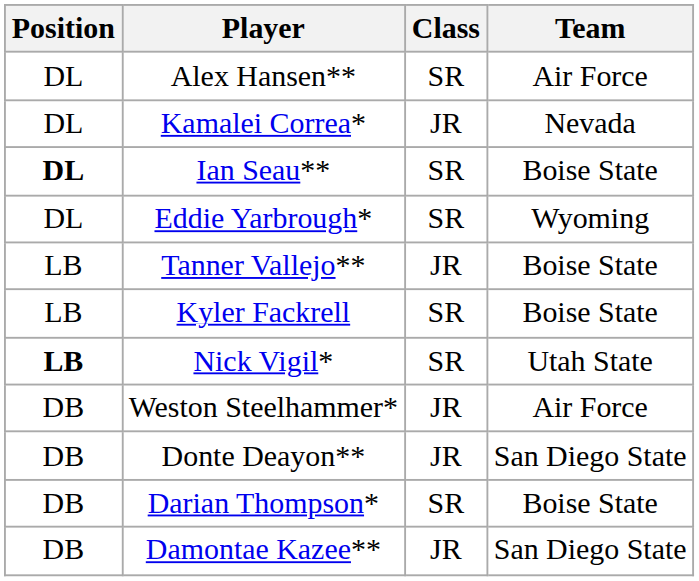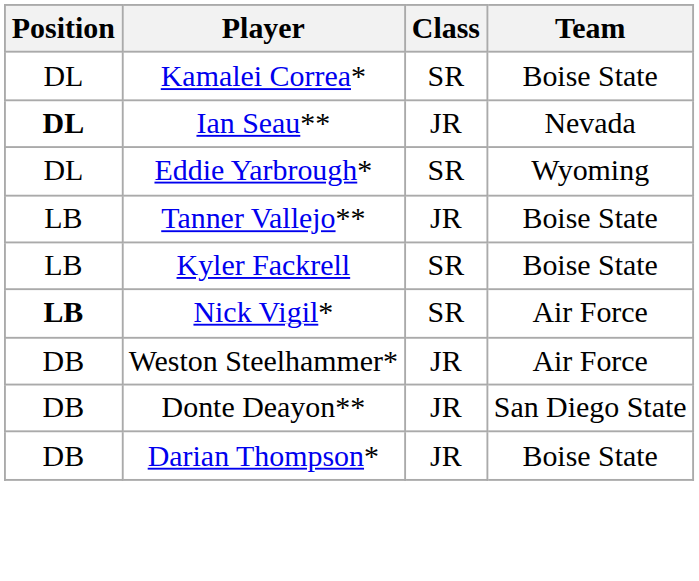- row: DL | Alex Hansen** | SR | Air Force
Kamalei Correa* | Class: JR -> SR
Kamalei Correa* | Team: Nevada -> Boise State
Ian Seau** | Class: SR -> JR
Ian Seau** | Team: Boise State -> Nevada
Nick Vigil* | Team: Utah State -> Air Force
Darian Thompson* | Class: SR -> JR
- row: DB | Damontae Kazee** | JR | San Diego State
